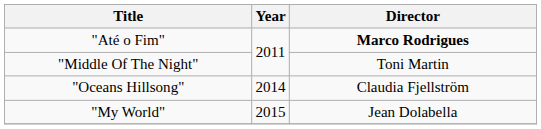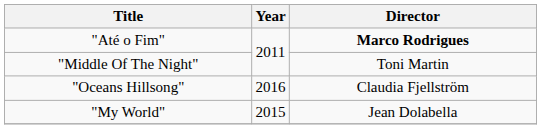"Oceans Hillsong" | Year: 2014 -> 2016
